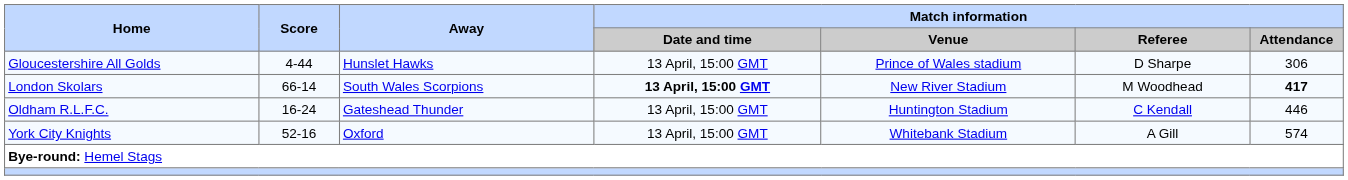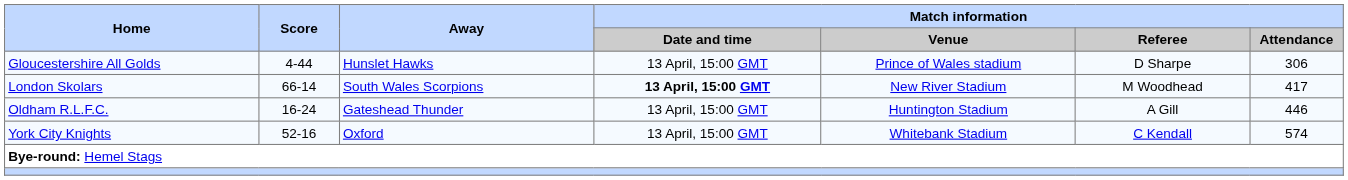London Skolars | Match information / Attendance: bold -> normal
Oldham R.L.F.C. | Match information / Referee: C Kendall -> A Gill
York City Knights | Match information / Referee: A Gill -> C Kendall
